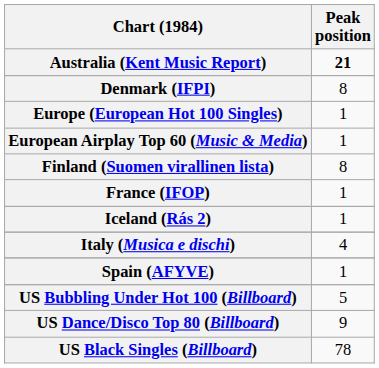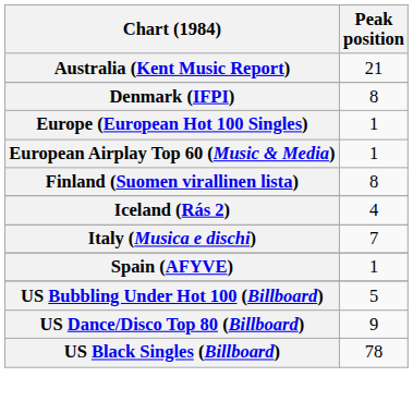Australia (Kent Music Report) | Peak position: bold -> normal
- row: France (IFOP) | 1
Iceland (Rás 2) | Peak position: 1 -> 4
Italy (Musica e dischi) | Peak position: 4 -> 7
